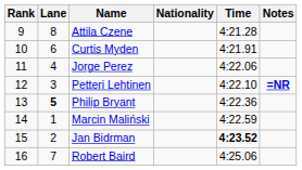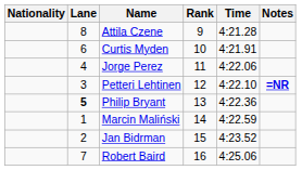columns swapped: Rank <-> Nationality
Jan Bidrman | Time: bold -> normal
